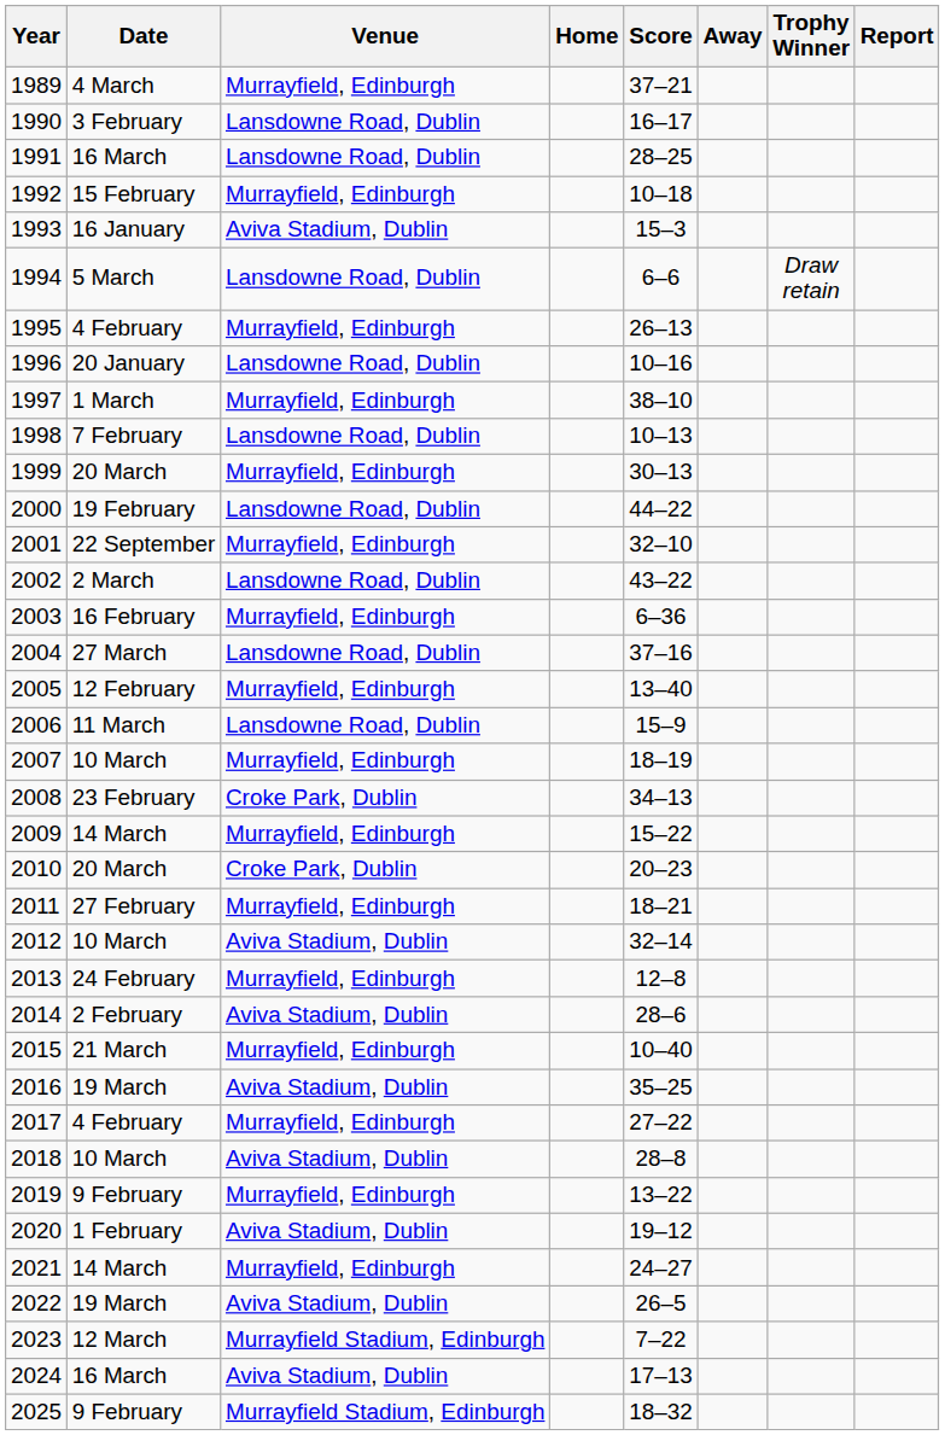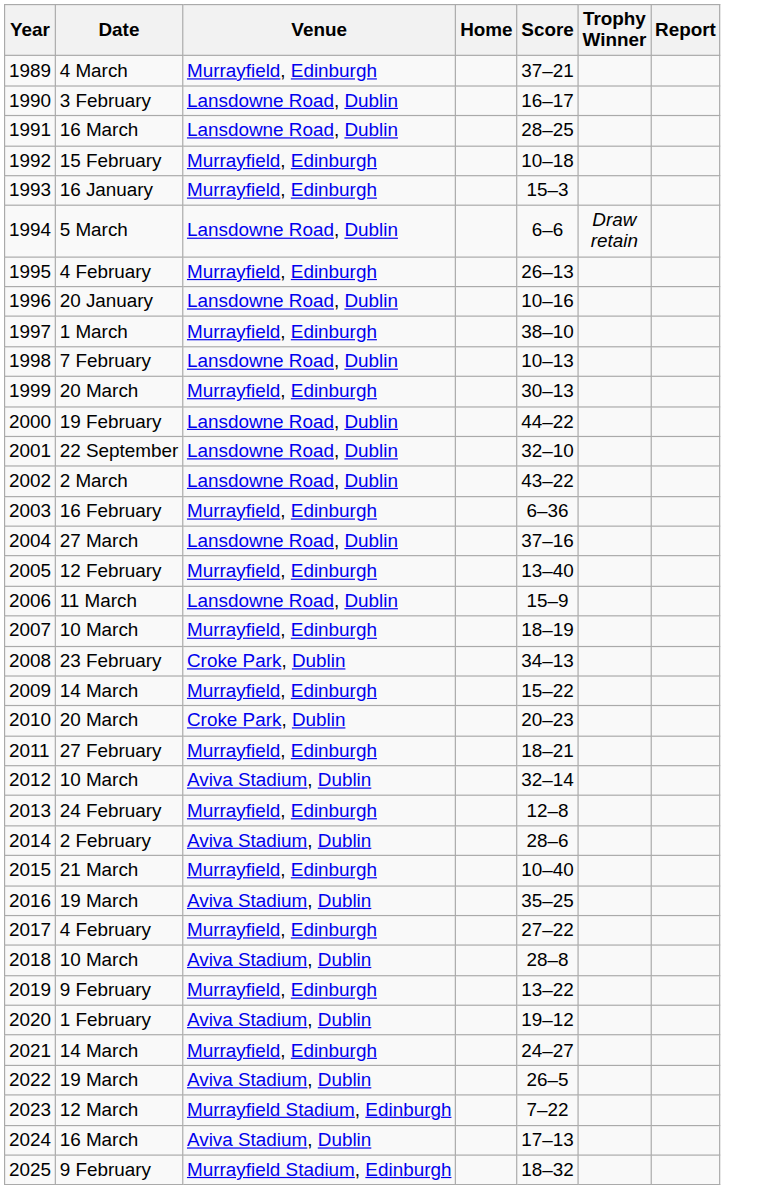- column: Away
1993 | Venue: Aviva Stadium, Dublin -> Murrayfield, Edinburgh
2001 | Venue: Murrayfield, Edinburgh -> Lansdowne Road, Dublin
